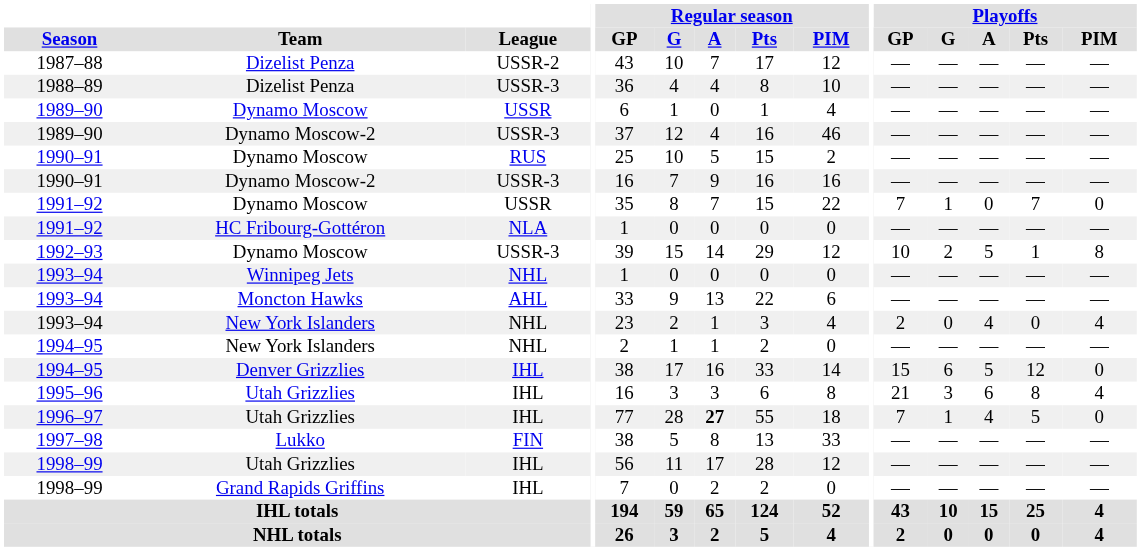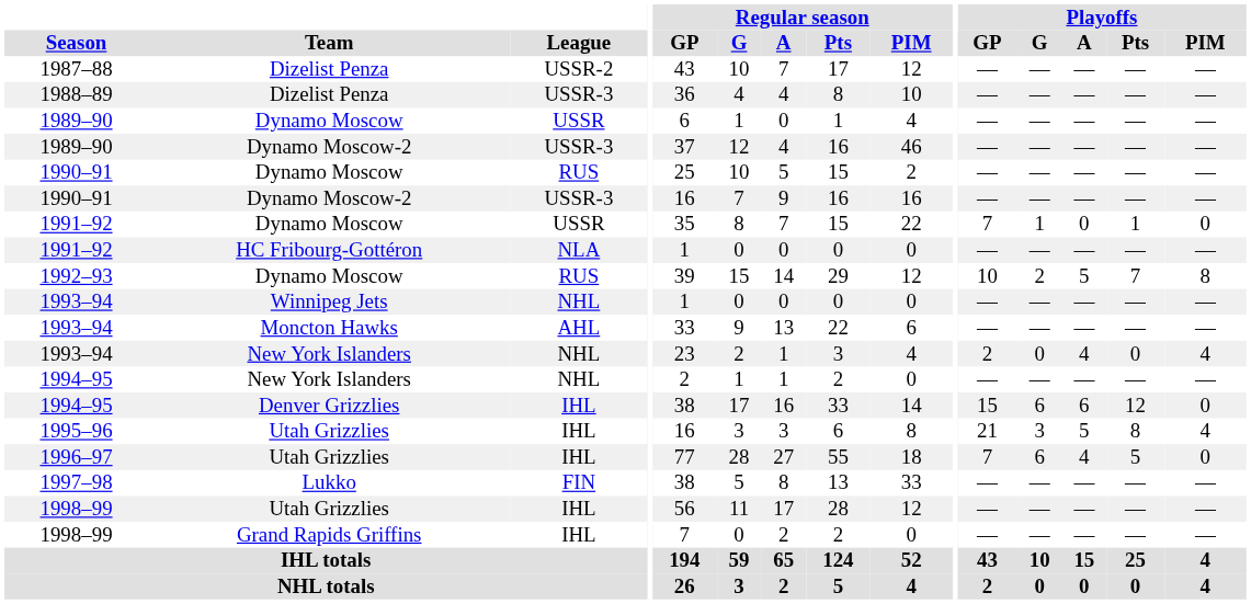1991–92 / Dynamo Moscow | Playoffs / Pts: 7 -> 1
1992–93 | League: USSR-3 -> RUS
1992–93 | Playoffs / Pts: 1 -> 7
1994–95 / Denver Grizzlies | Playoffs / A: 5 -> 6
1995–96 | Playoffs / A: 6 -> 5
1996–97 | Regular season / A: bold -> normal
1996–97 | Playoffs / G: 1 -> 6
